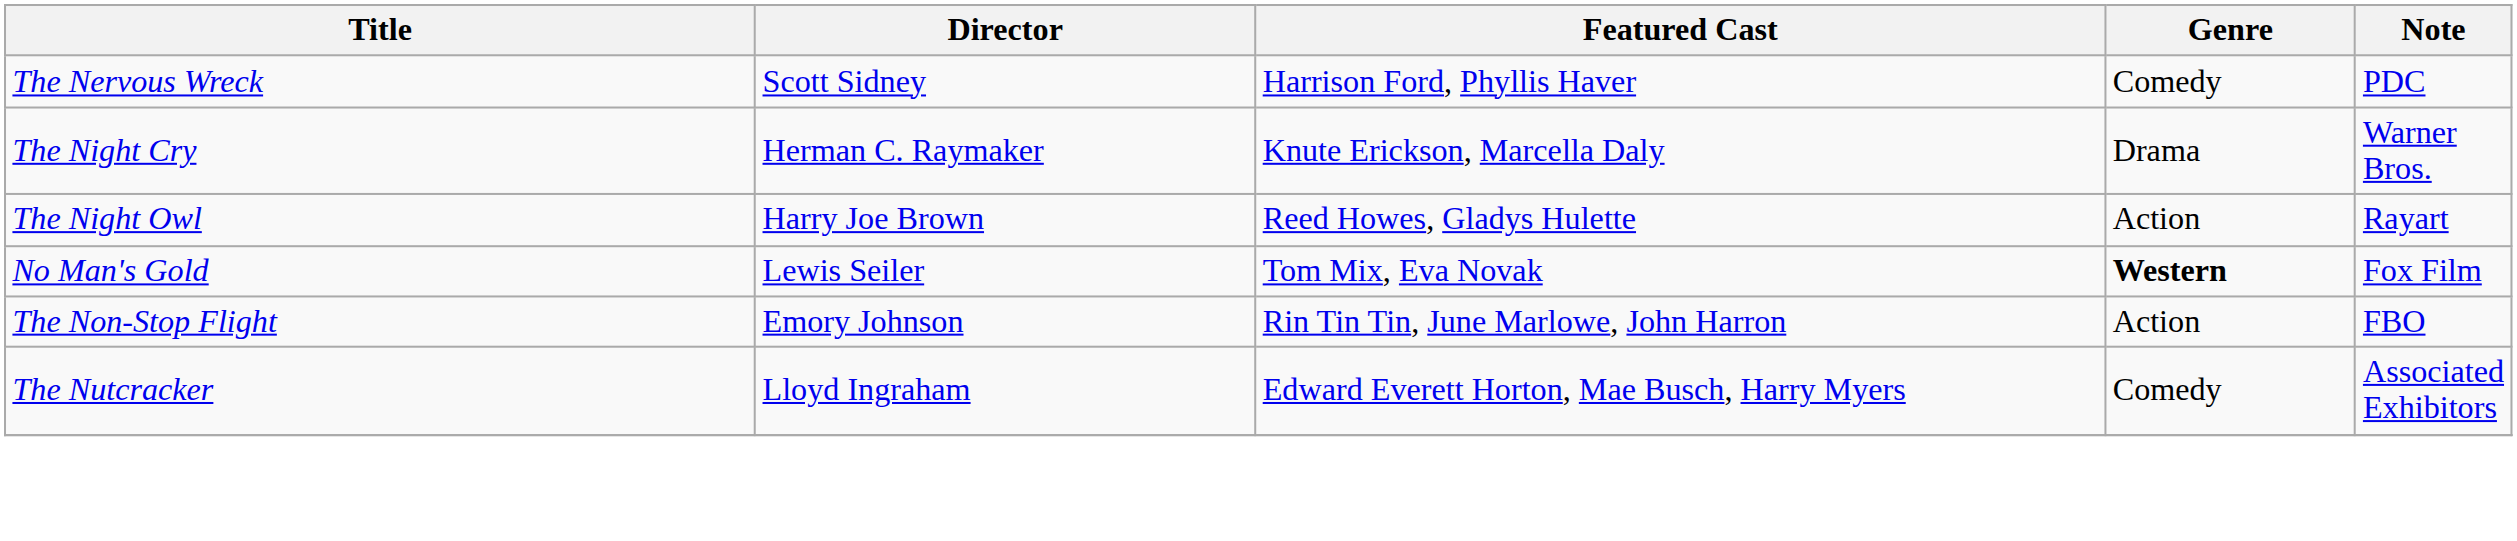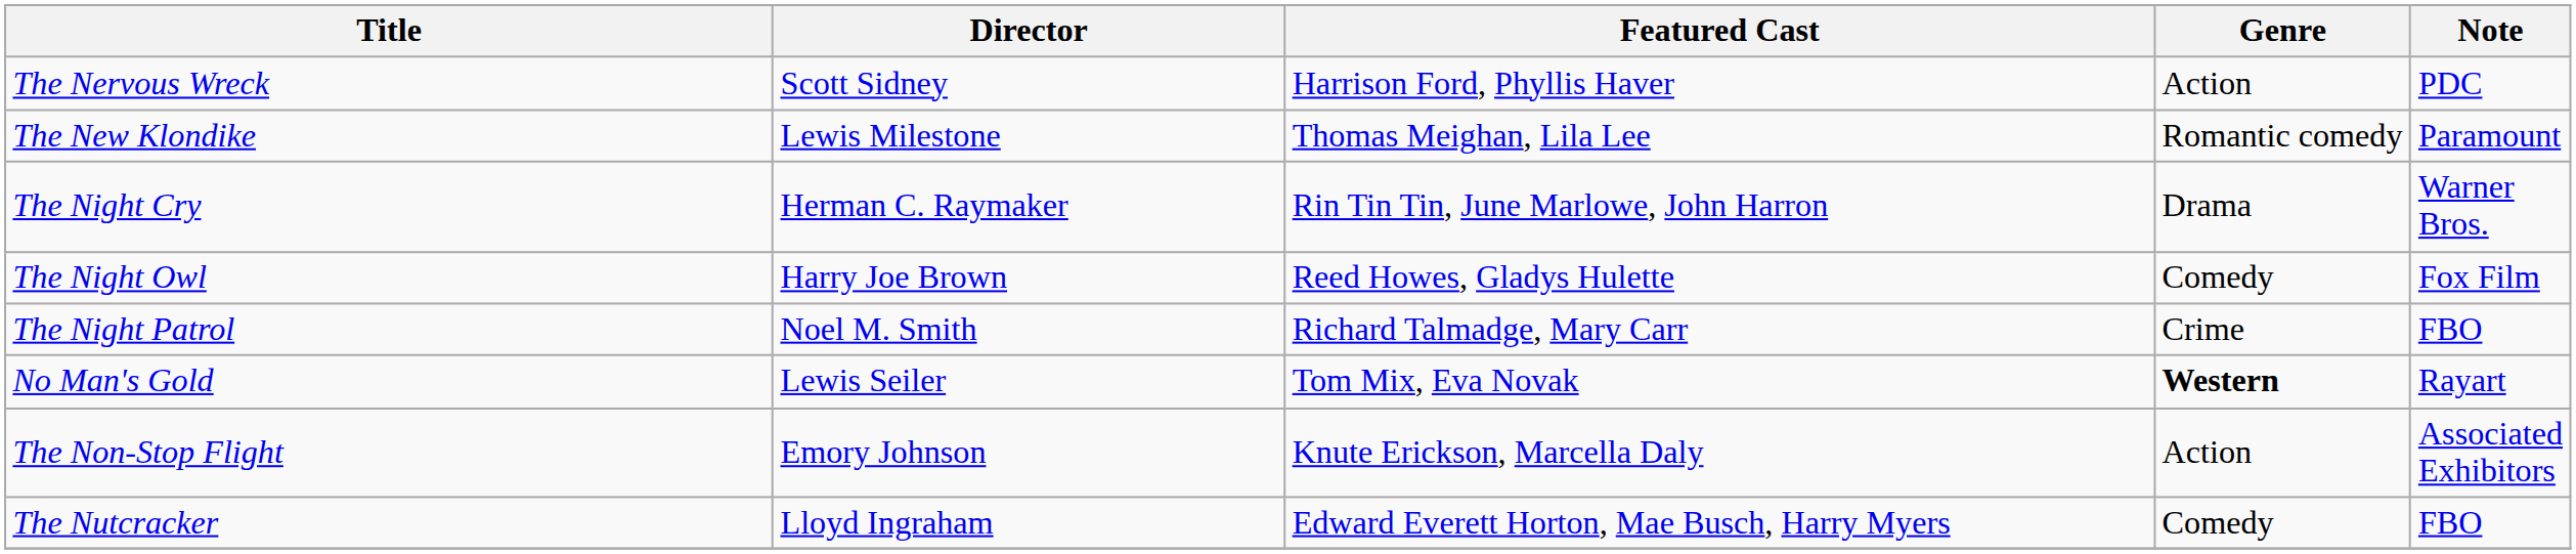The Nervous Wreck | Genre: Comedy -> Action
+ row: The New Klondike | Lewis Milestone | Thomas Meighan, Lila Lee | Romantic comedy | Paramount
The Night Cry | Featured Cast: Knute Erickson, Marcella Daly -> Rin Tin Tin, June Marlowe, John Harron
The Night Owl | Genre: Action -> Comedy
The Night Owl | Note: Rayart -> Fox Film
+ row: The Night Patrol | Noel M. Smith | Richard Talmadge, Mary Carr | Crime | FBO
No Man's Gold | Note: Fox Film -> Rayart
The Non-Stop Flight | Featured Cast: Rin Tin Tin, June Marlowe, John Harron -> Knute Erickson, Marcella Daly
The Non-Stop Flight | Note: FBO -> Associated Exhibitors
The Nutcracker | Note: Associated Exhibitors -> FBO
